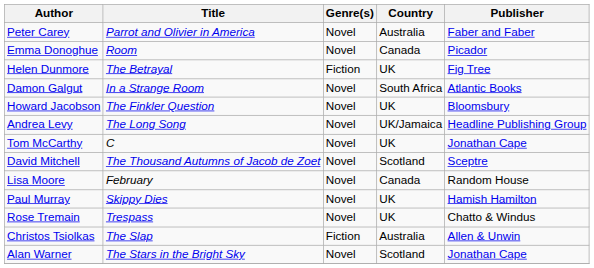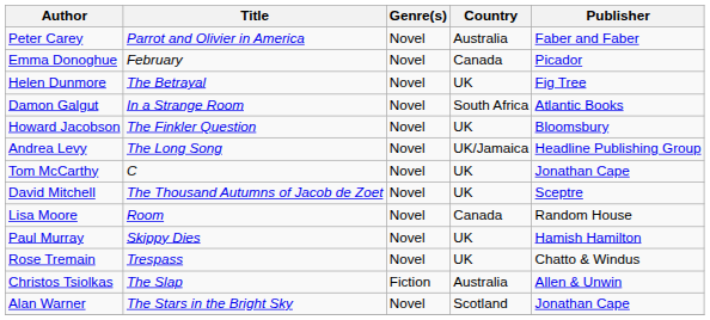Emma Donoghue | Title: Room -> February
Helen Dunmore | Genre(s): Fiction -> Novel
David Mitchell | Country: Scotland -> UK
Lisa Moore | Title: February -> Room
